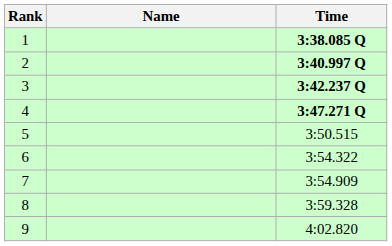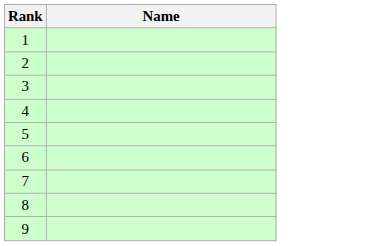- column: Time | 3:38.085 Q | 3:40.997 Q | 3:42.237 Q | 3:47.271 Q | 3:50.515 | 3:54.322 | 3:54.909 | 3:59.328 | 4:02.820
